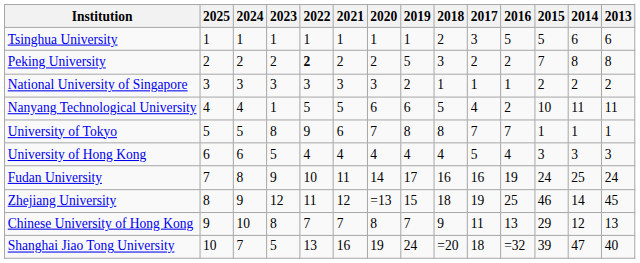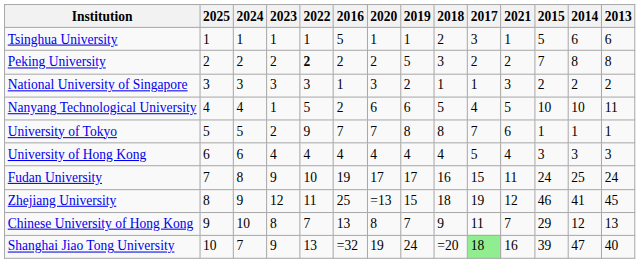columns swapped: 2021 <-> 2016
Nanyang Technological University | 2014: 11 -> 10
University of Tokyo | 2023: 8 -> 2
University of Hong Kong | 2023: 5 -> 4
Fudan University | 2020: 14 -> 17
Fudan University | 2017: 16 -> 15
Zhejiang University | 2014: 14 -> 41
Shanghai Jiao Tong University | 2023: 5 -> 9
Shanghai Jiao Tong University | 2017: no background -> lightgreen background
